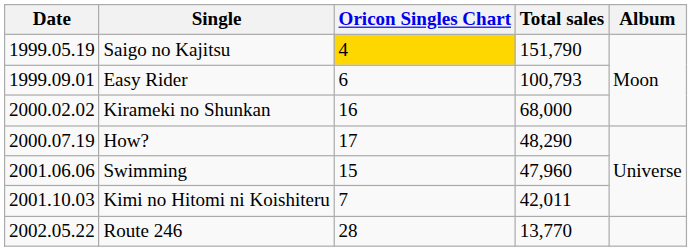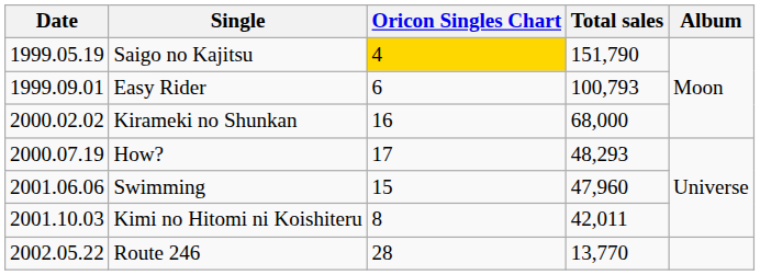How? | Total sales: 48,290 -> 48,293
Kimi no Hitomi ni Koishiteru | Oricon Singles Chart: 7 -> 8
